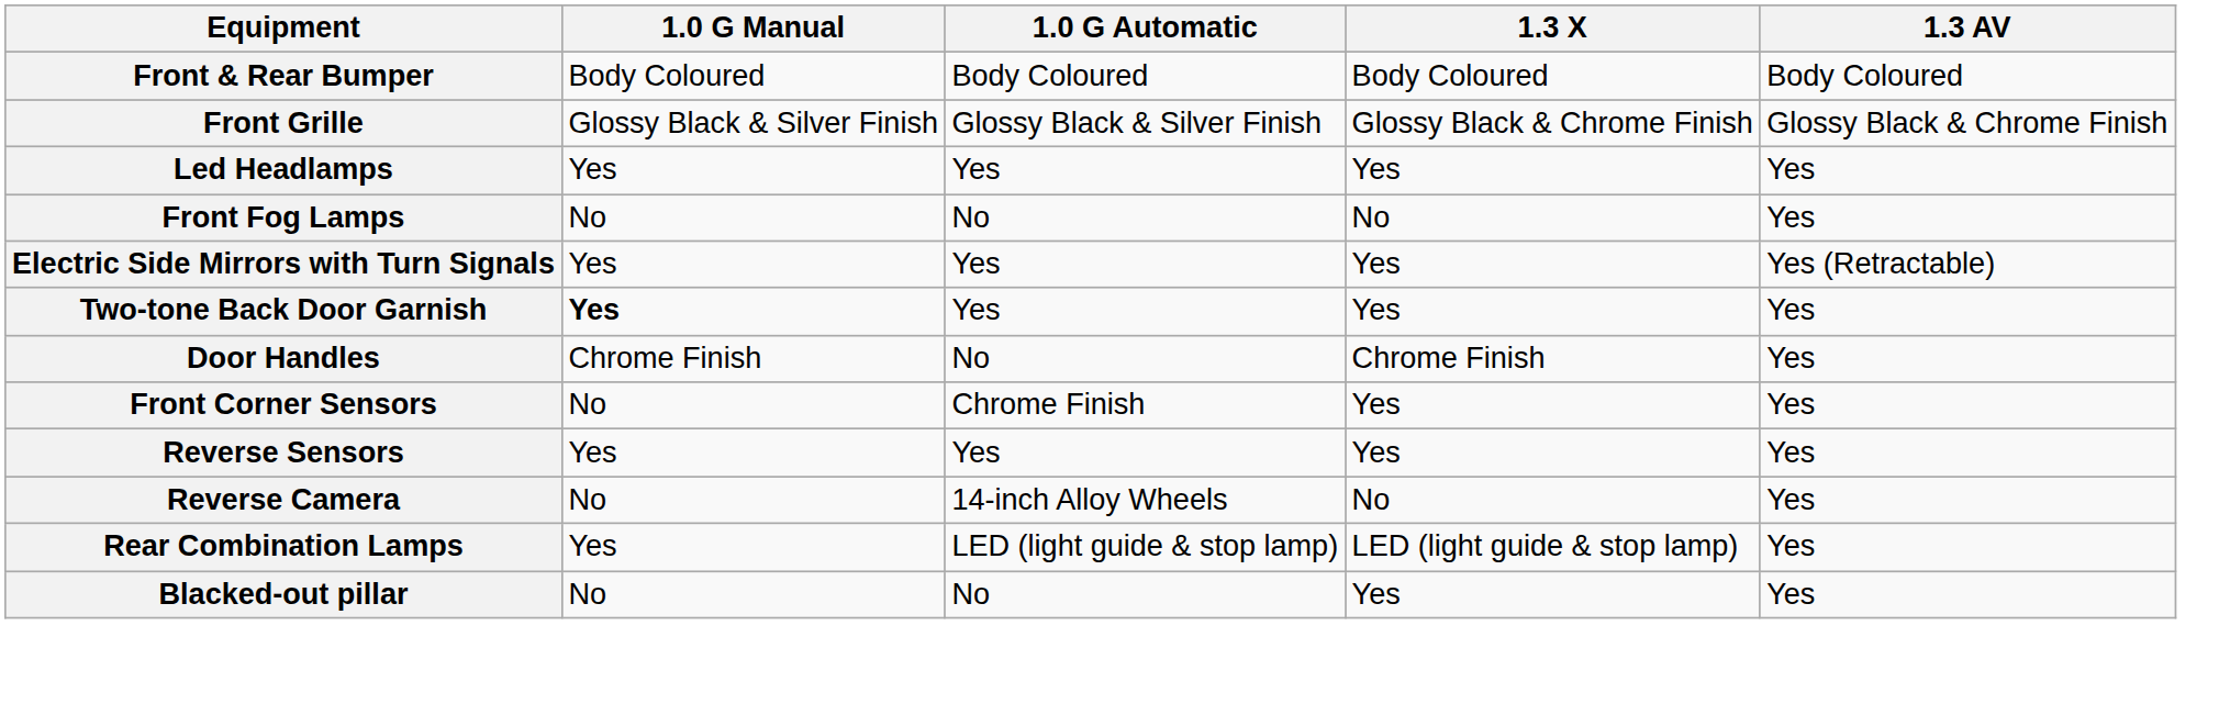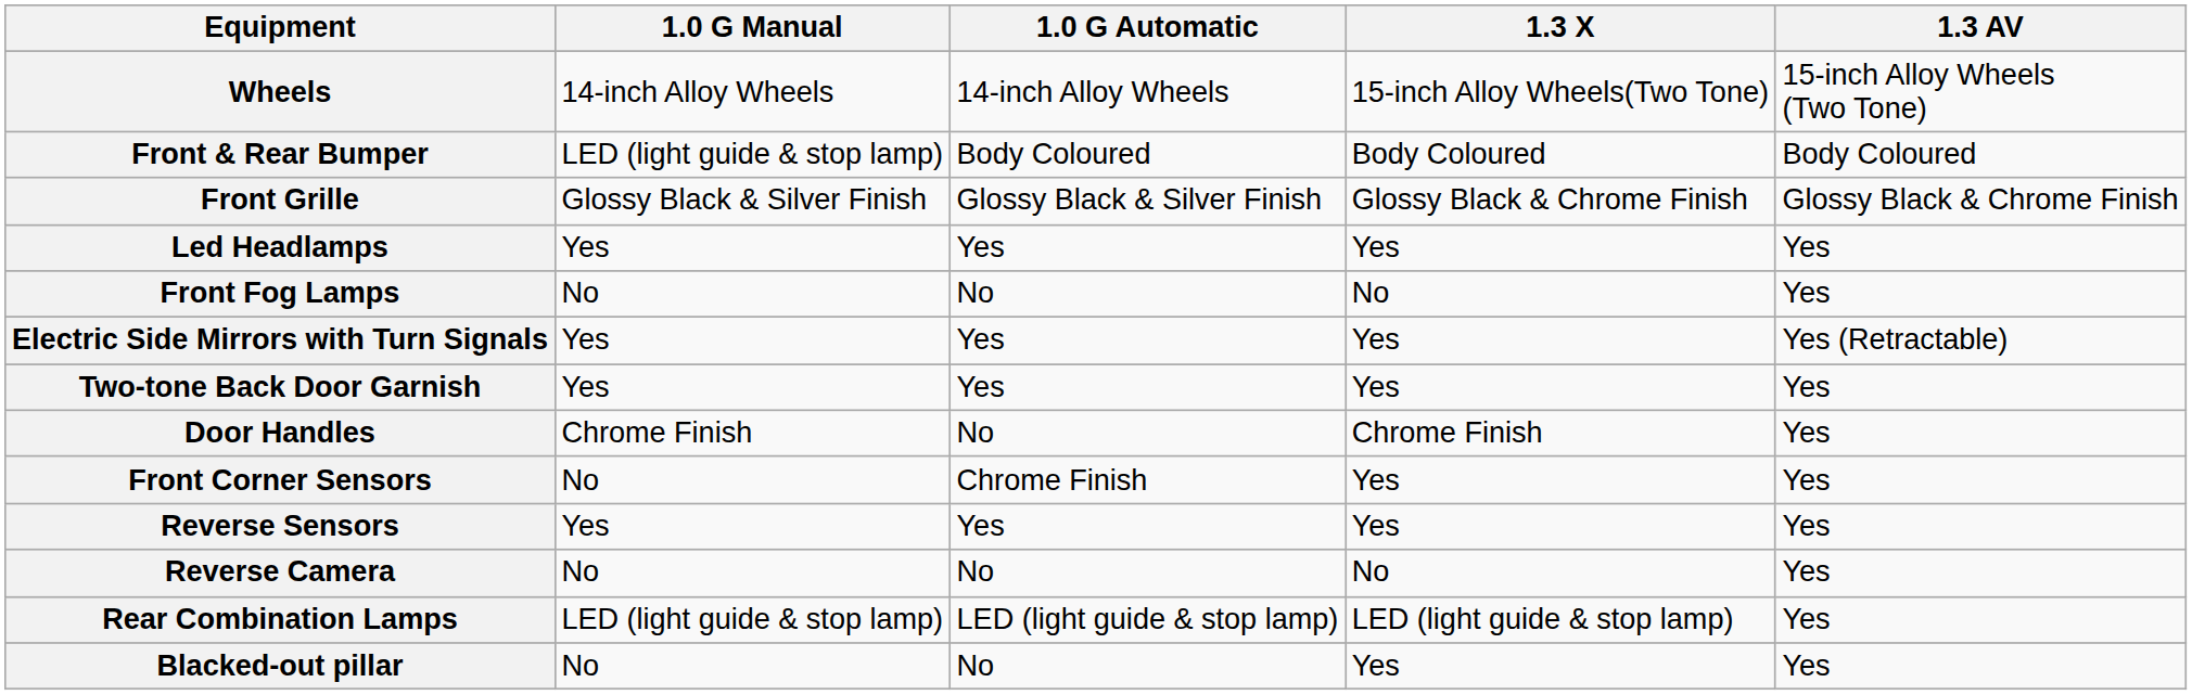+ row: Wheels | 14-inch Alloy Wheels | 14-inch Alloy Wheels | 15-inch Alloy Wheels(Two Tone) | 15-inch Alloy Wheels (Two Tone)
Front & Rear Bumper | 1.0 G Manual: Body Coloured -> LED (light guide & stop lamp)
Two-tone Back Door Garnish | 1.0 G Manual: bold -> normal
Reverse Camera | 1.0 G Automatic: 14-inch Alloy Wheels -> No
Rear Combination Lamps | 1.0 G Manual: Yes -> LED (light guide & stop lamp)
